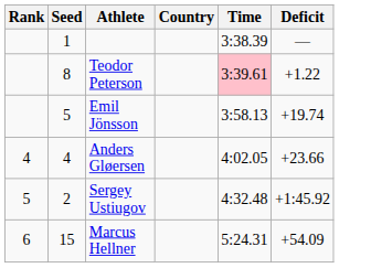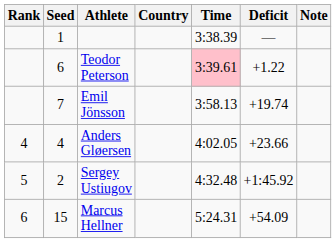+ column: Note
Teodor Peterson | Seed: 8 -> 6
Emil Jönsson | Seed: 5 -> 7
